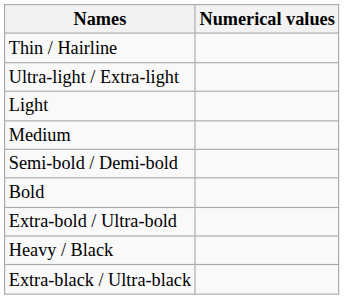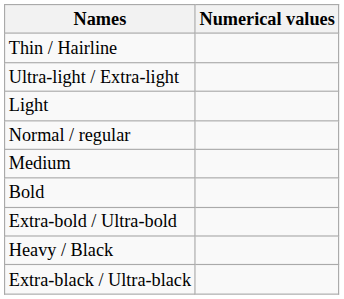+ row: Normal / regular
- row: Semi-bold / Demi-bold
